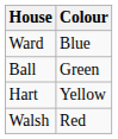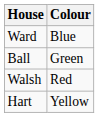rows swapped: Hart <-> Walsh
